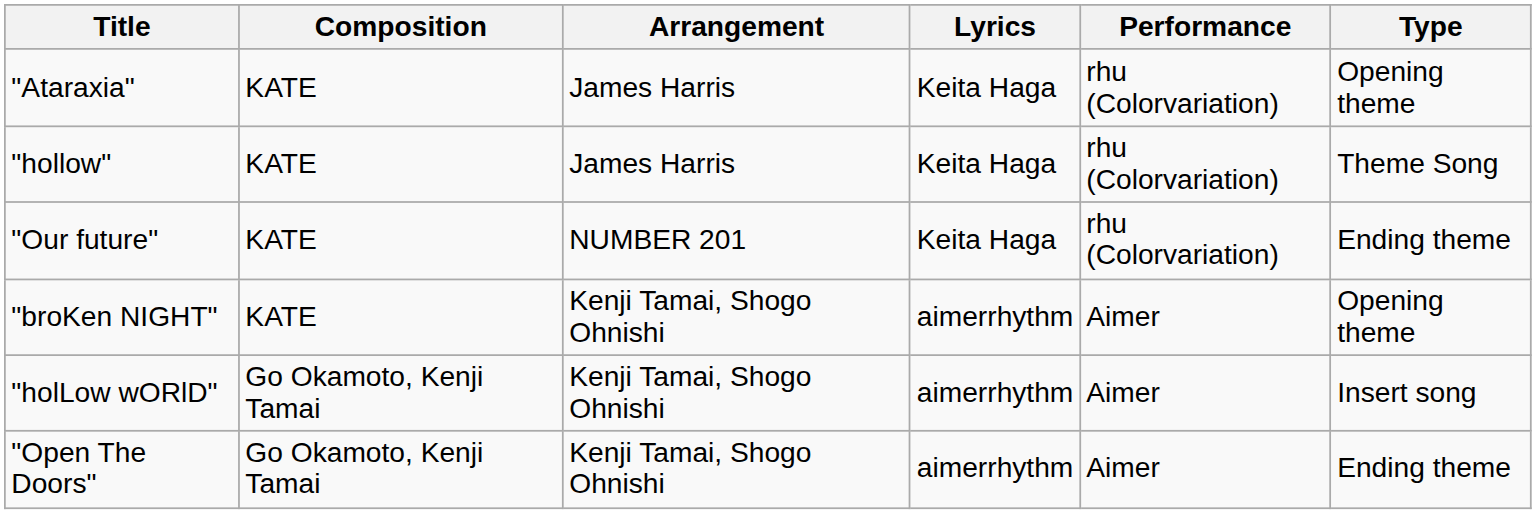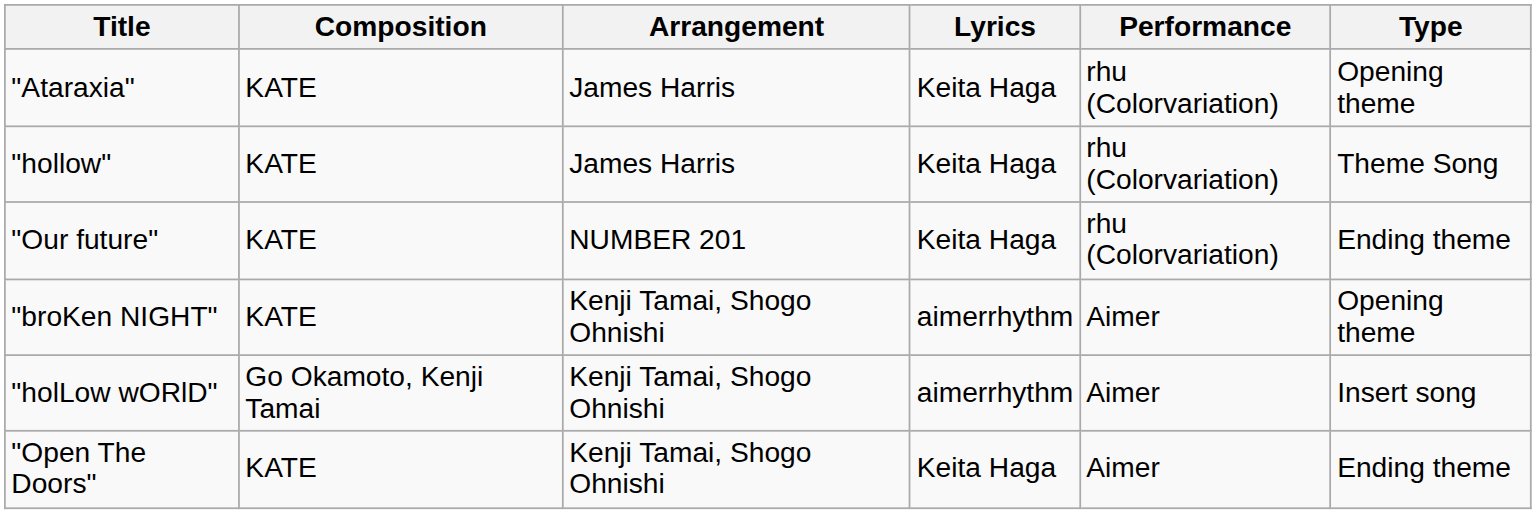"Open The Doors" | Composition: Go Okamoto, Kenji Tamai -> KATE
"Open The Doors" | Lyrics: aimerrhythm -> Keita Haga
